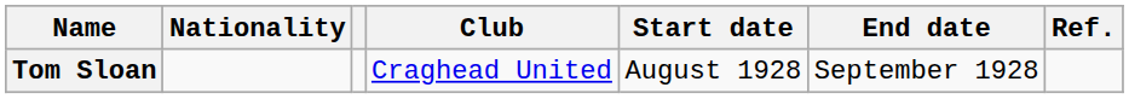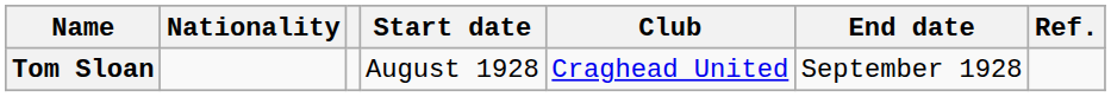columns swapped: Club <-> Start date
